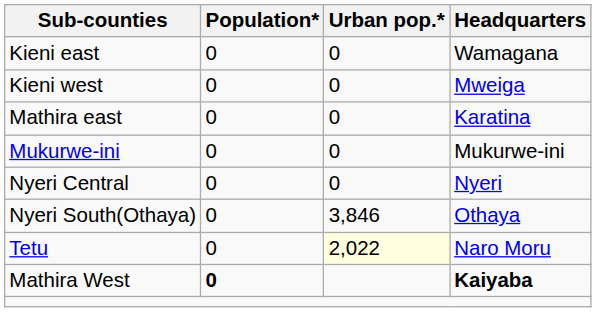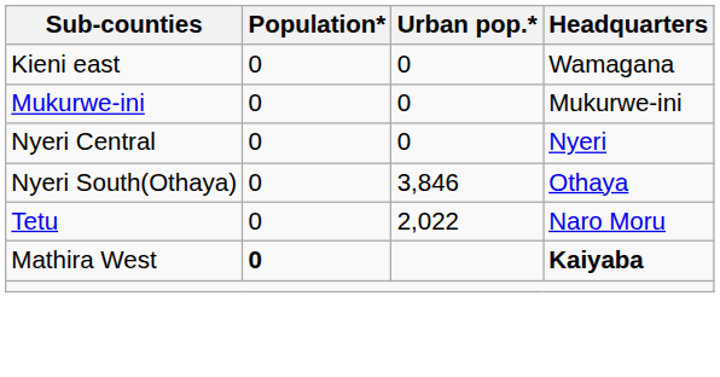- row: Kieni west | 0 | 0 | Mweiga
- row: Mathira east | 0 | 0 | Karatina
Tetu | Urban pop.*: lightyellow background -> no background
